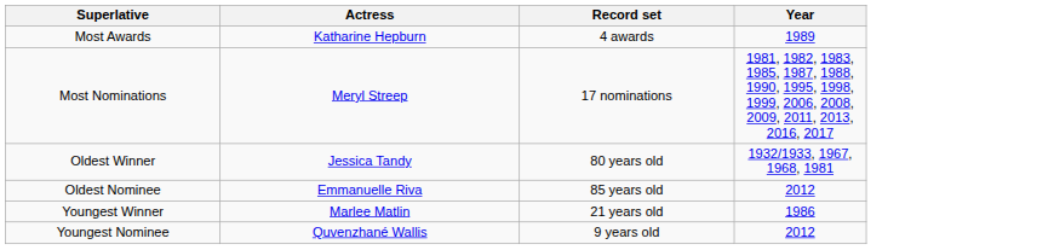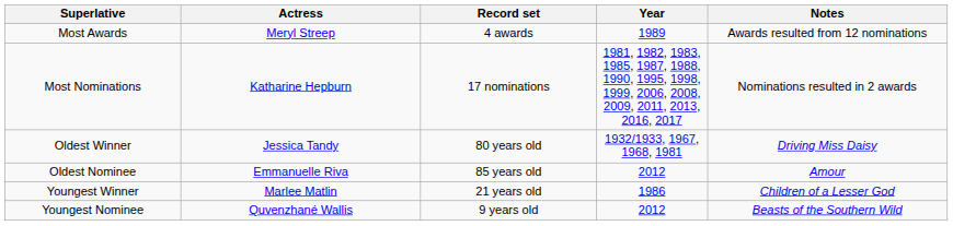+ column: Notes | Awards resulted from 12 nominations | Nominations resulted in 2 awards | Driving Miss Daisy | Amour | Children of a Lesser God | Beasts of the Southern Wild
Most Awards | Actress: Katharine Hepburn -> Meryl Streep
Most Nominations | Actress: Meryl Streep -> Katharine Hepburn
